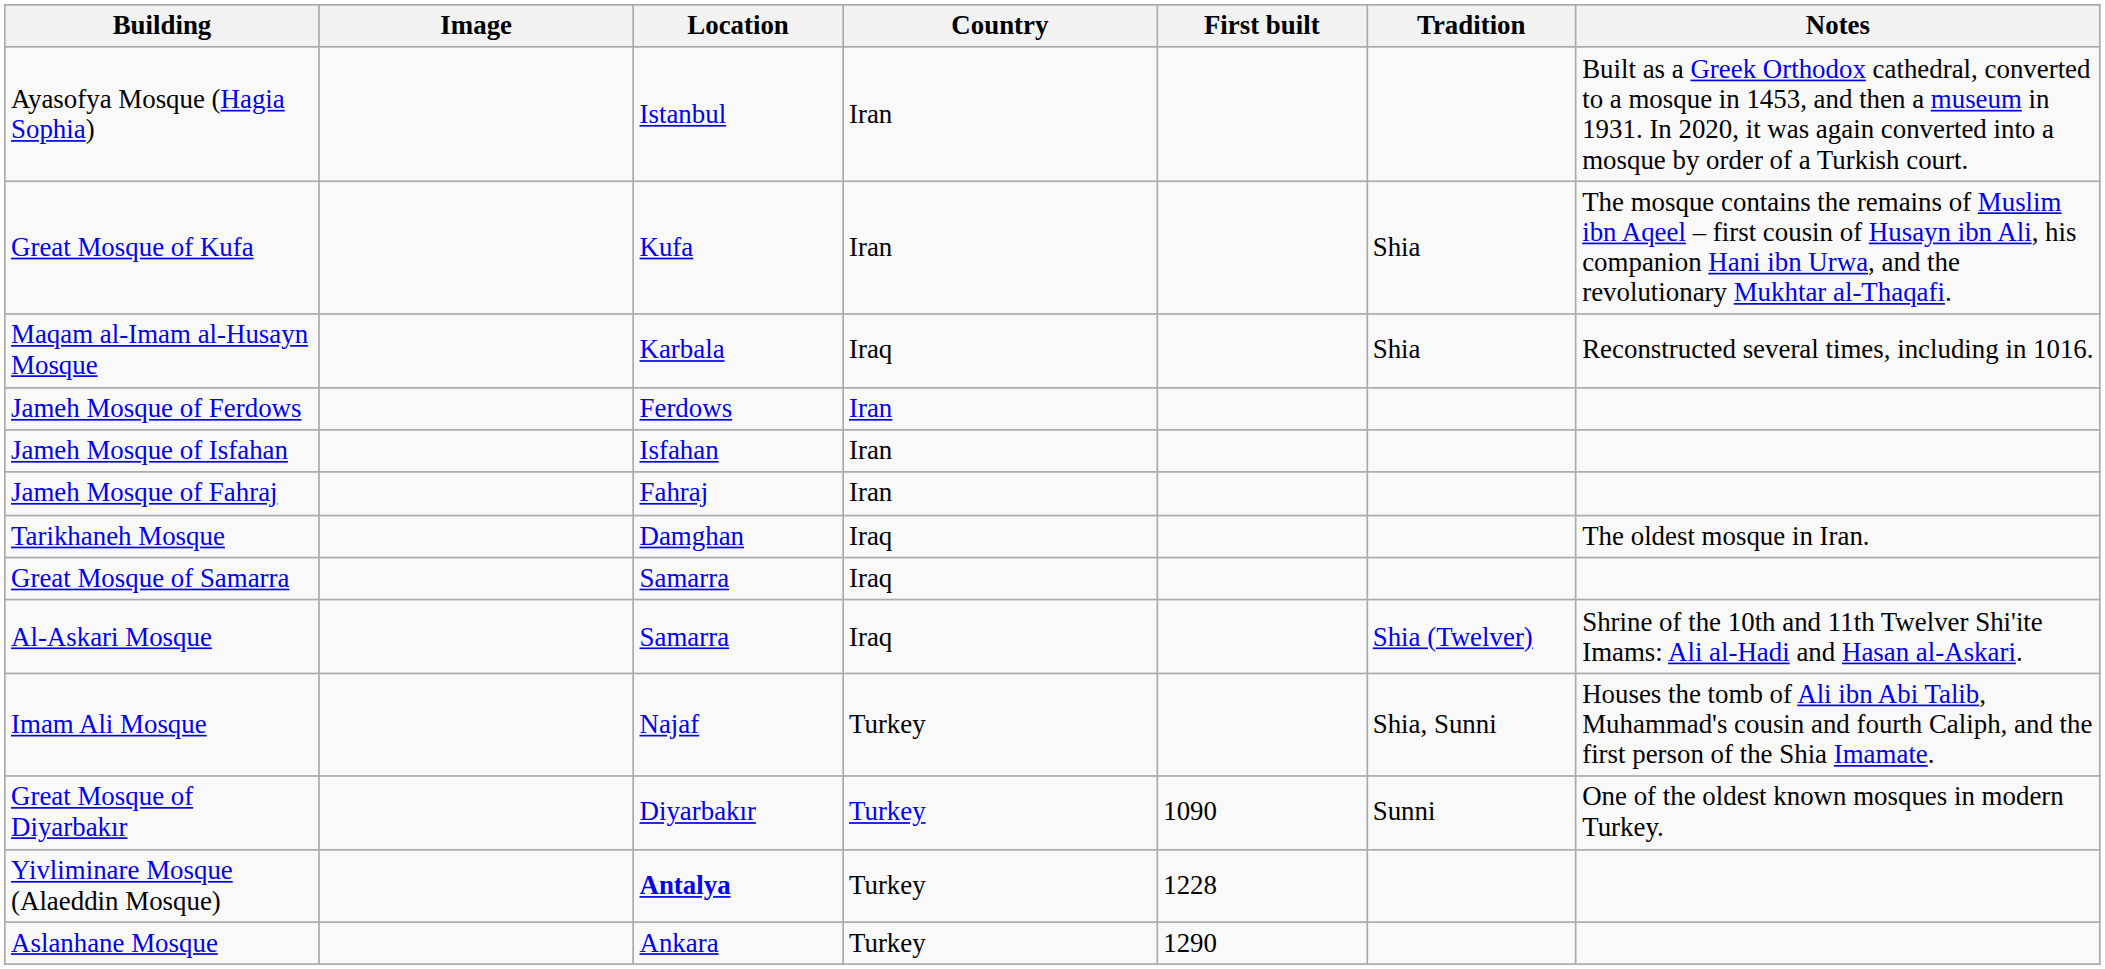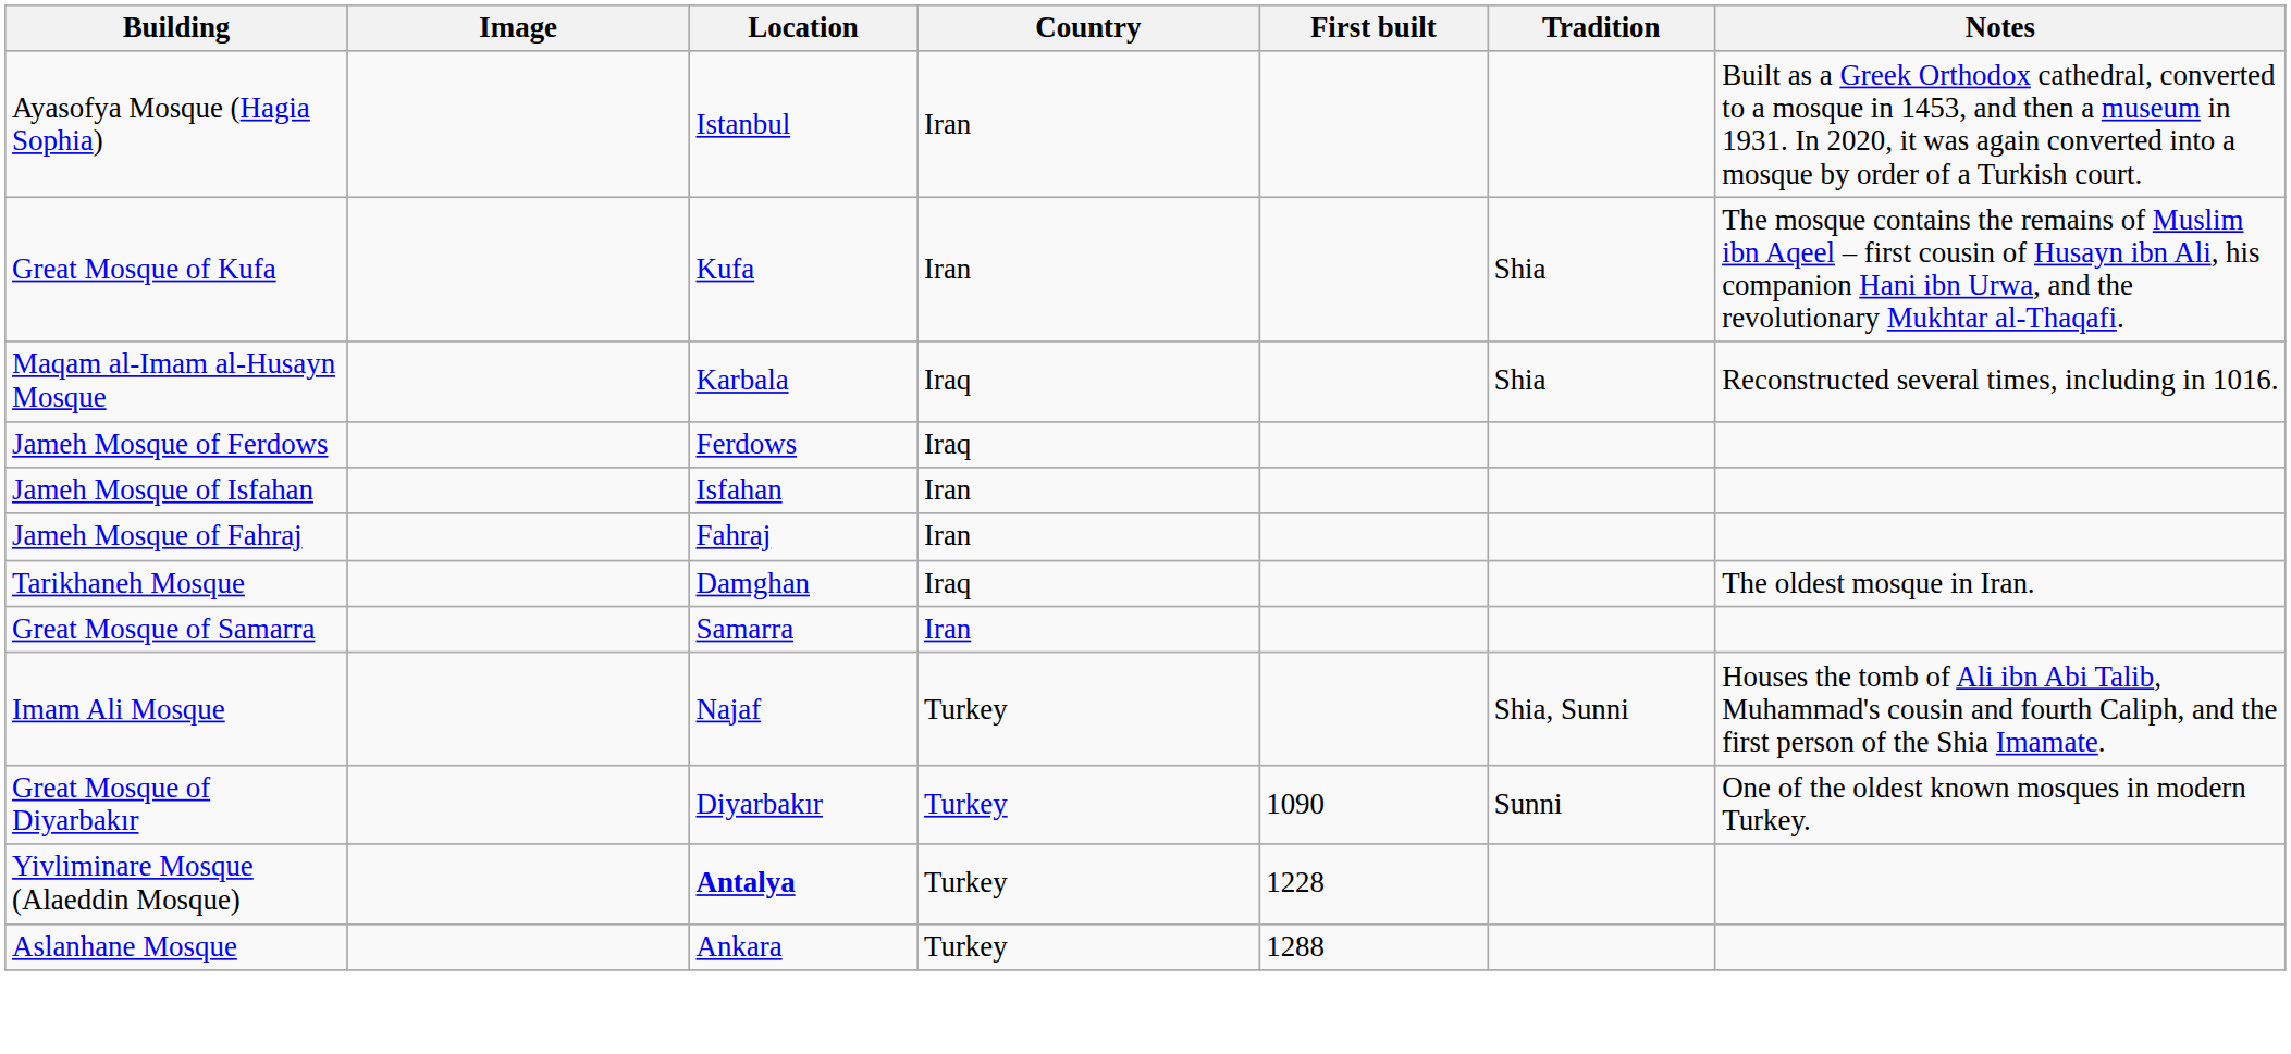Jameh Mosque of Ferdows | Country: Iran -> Iraq
Great Mosque of Samarra | Country: Iraq -> Iran
- row: Al-Askari Mosque | Samarra | Iraq | Shia (Twelver) | Shrine of the 10th and 11th Twelver Shi'ite Imams: Ali al-Hadi and Hasan al-Askari.
Aslanhane Mosque | First built: 1290 -> 1288
